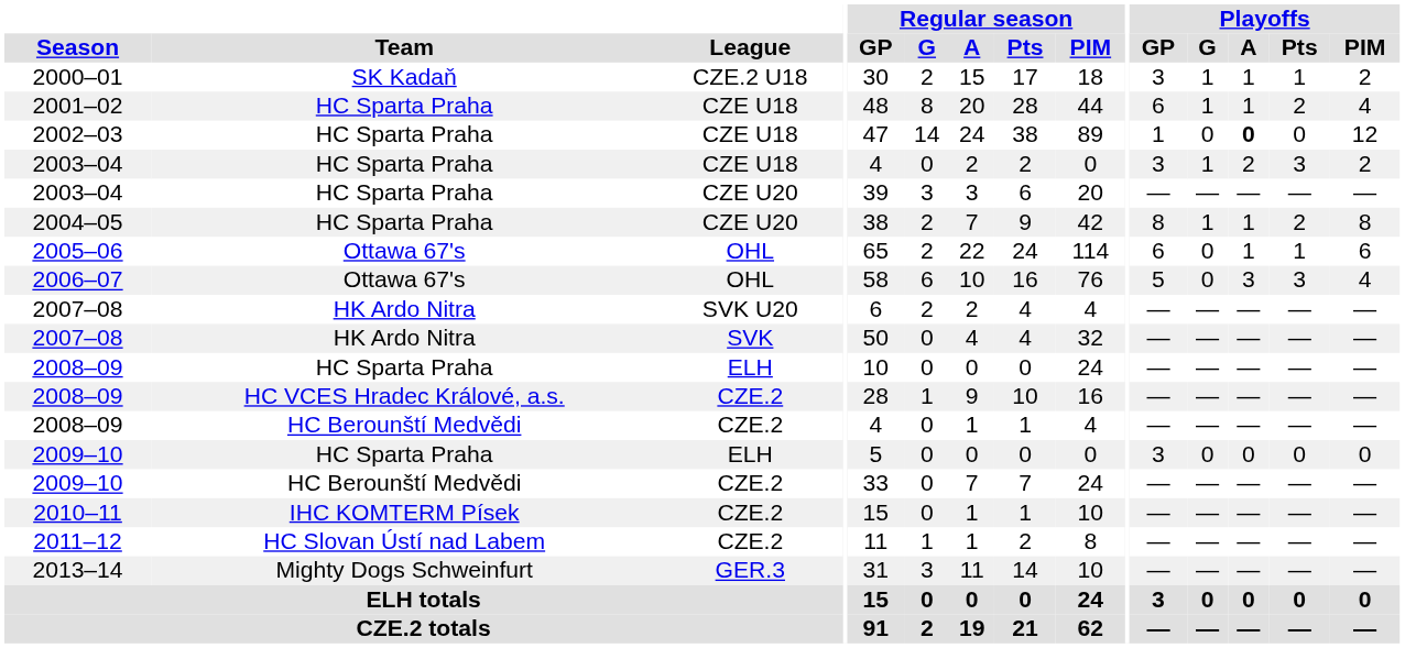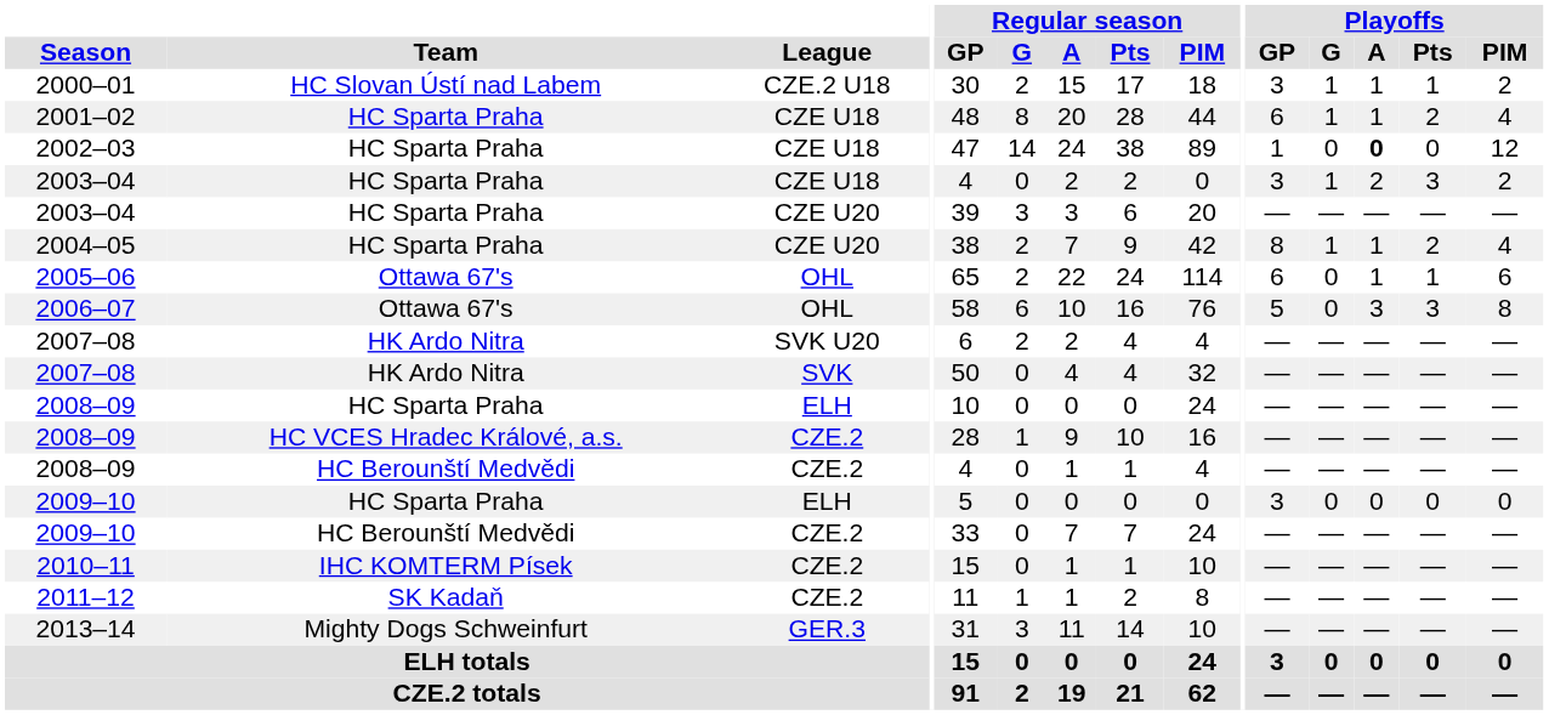2000–01 | Team: SK Kadaň -> HC Slovan Ústí nad Labem
2004–05 | Playoffs / PIM: 8 -> 4
2006–07 | Playoffs / PIM: 4 -> 8
2011–12 | Team: HC Slovan Ústí nad Labem -> SK Kadaň
